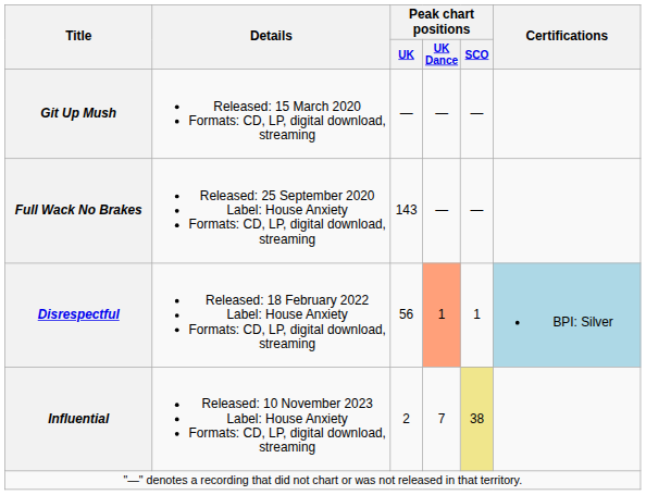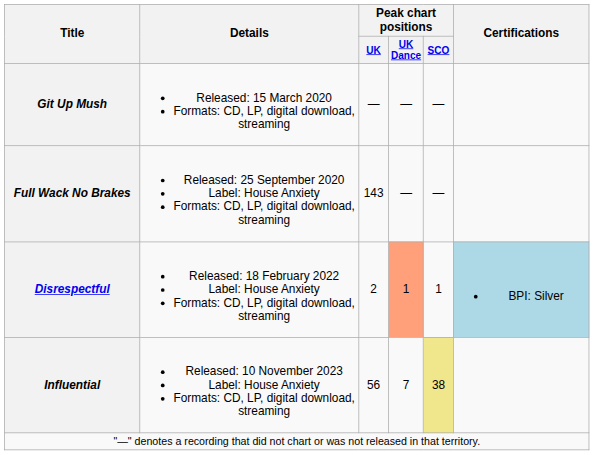Disrespectful | Peak chart positions / UK: 56 -> 2
Influential | Peak chart positions / UK: 2 -> 56
